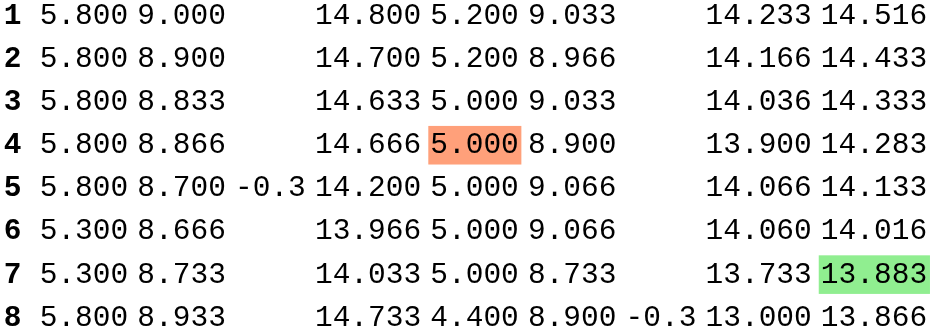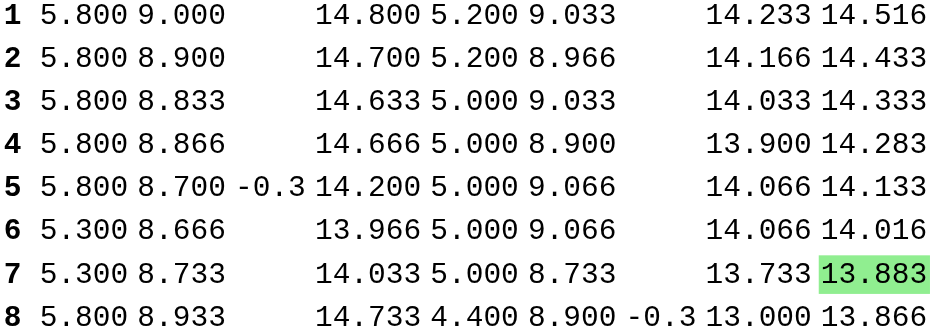3 | column 10: 14.036 -> 14.033
4 | column 7: lightsalmon background -> no background
6 | column 10: 14.060 -> 14.066
